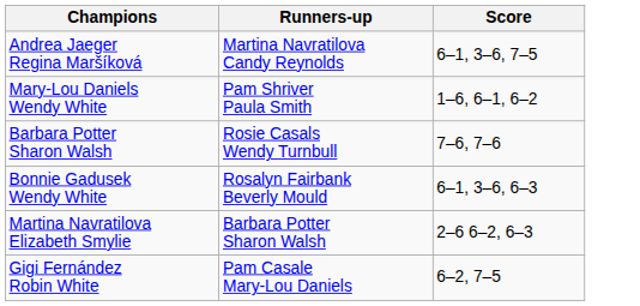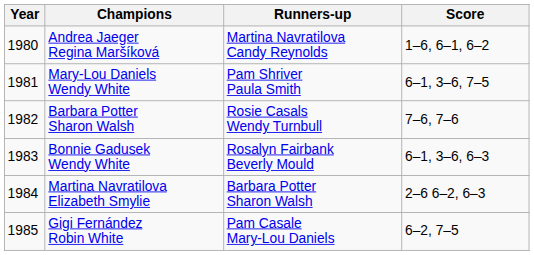+ column: Year | 1980 | 1981 | 1982 | 1983 | 1984 | 1985
Andrea Jaeger Regina Maršíková | Score: 6–1, 3–6, 7–5 -> 1–6, 6–1, 6–2
Mary-Lou Daniels Wendy White | Score: 1–6, 6–1, 6–2 -> 6–1, 3–6, 7–5
